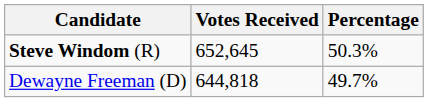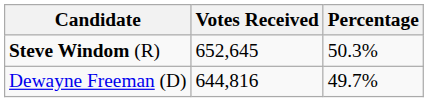Dewayne Freeman (D) | Votes Received: 644,818 -> 644,816
